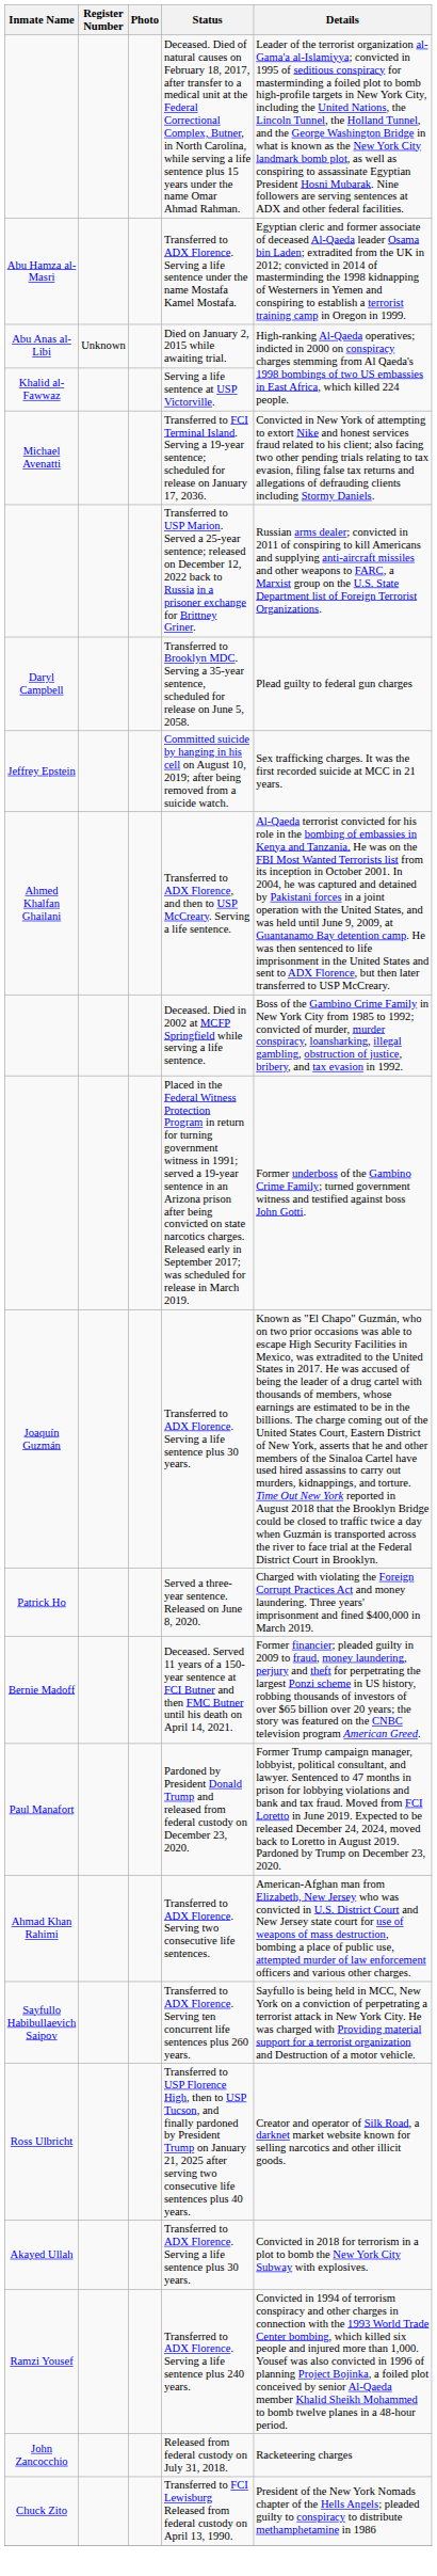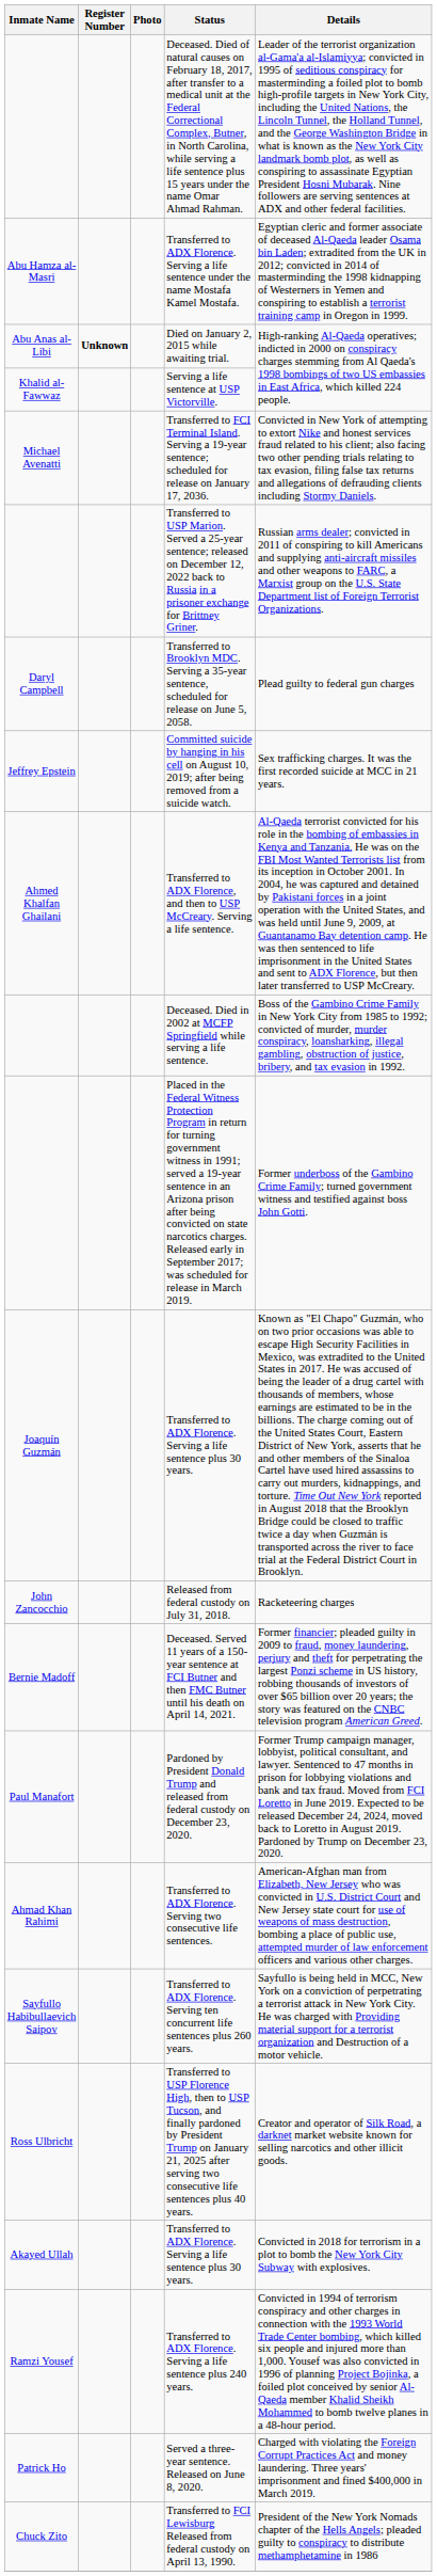Died on January 2, 2015 while awaiting trial. | Register Number: normal -> bold
rows swapped: Served a three-year sentence. Released on June 8, 2020. <-> Released from federal custody on July 31, 2018.
